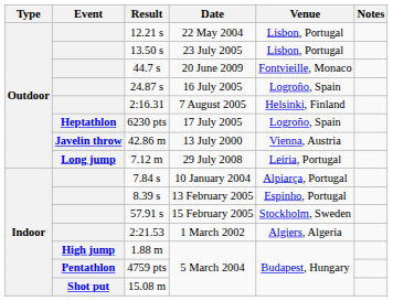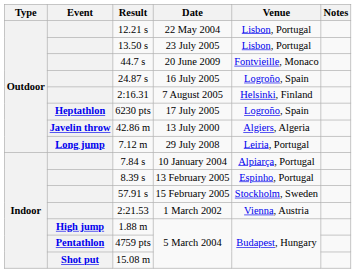42.86 m | Venue: Vienna, Austria -> Algiers, Algeria
2:21.53 | Venue: Algiers, Algeria -> Vienna, Austria
